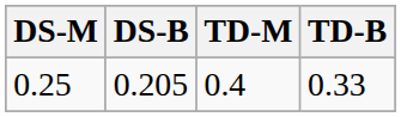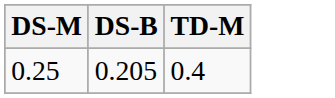- column: TD-B | 0.33
